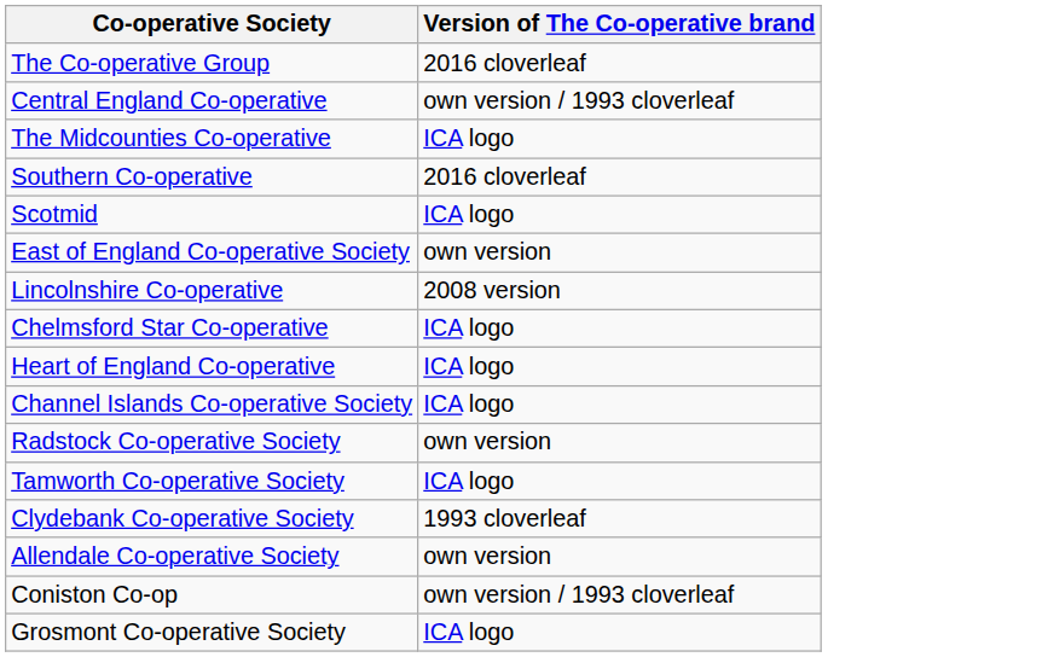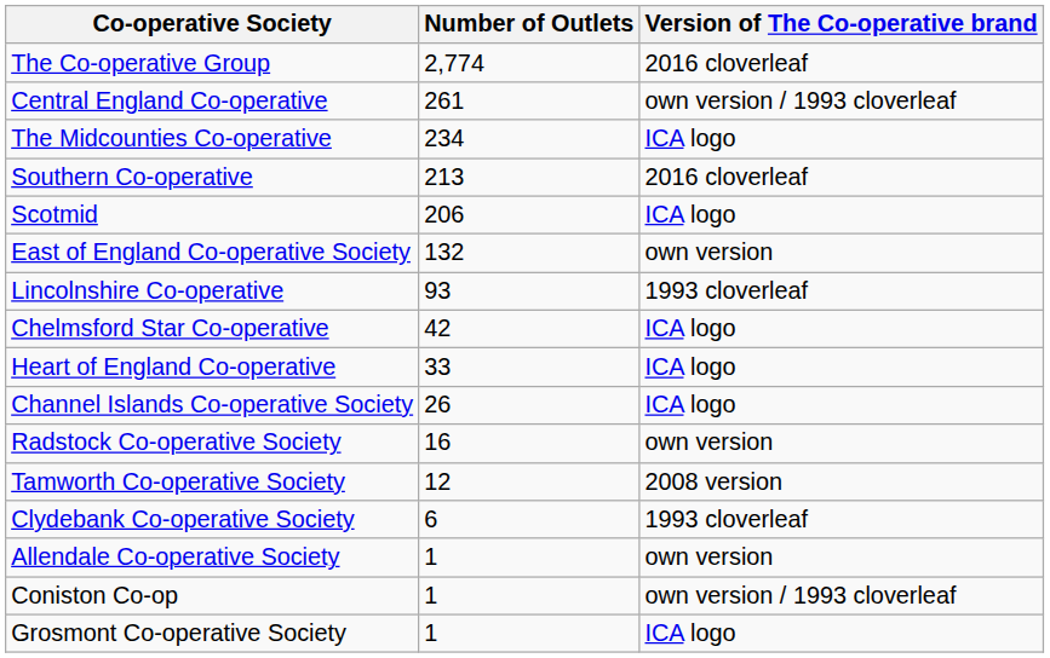+ column: Number of Outlets | 2,774 | 261 | 234 | 213 | 206 | 132 | 93 | 42 | 33 | 26 | 16 | 12 | 6 | 1 | 1 | 1
Lincolnshire Co-operative | Version of The Co-operative brand: 2008 version -> 1993 cloverleaf
Tamworth Co-operative Society | Version of The Co-operative brand: ICA logo -> 2008 version
